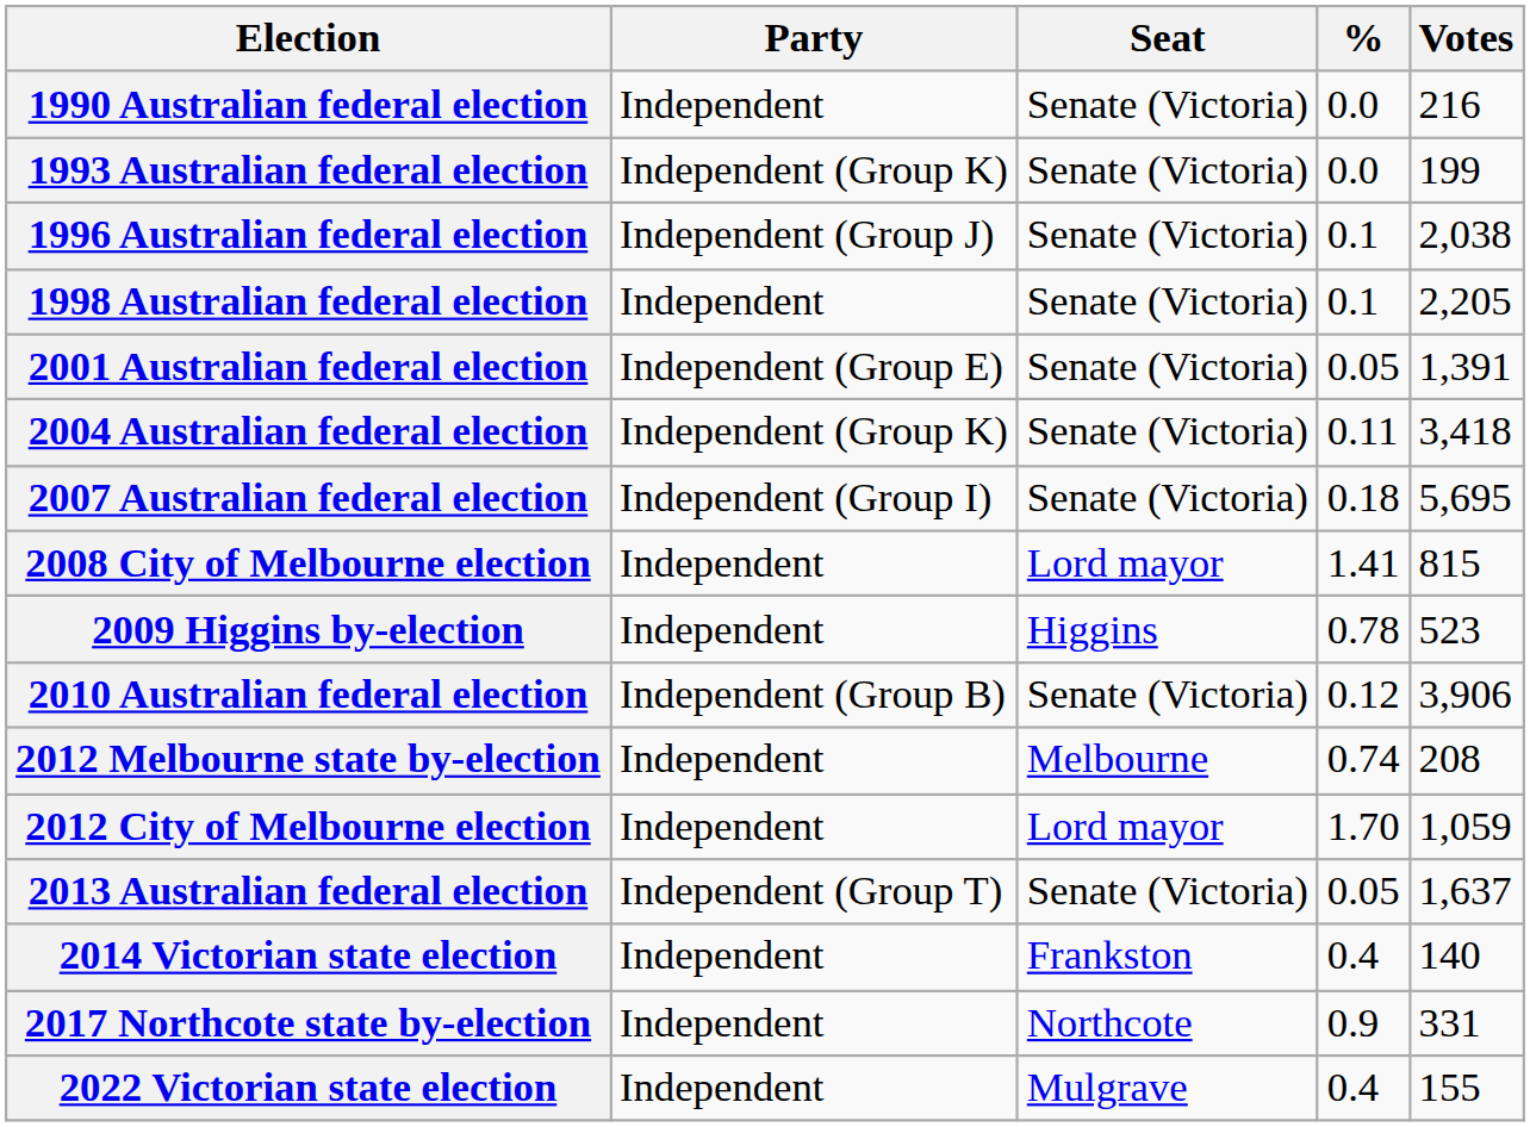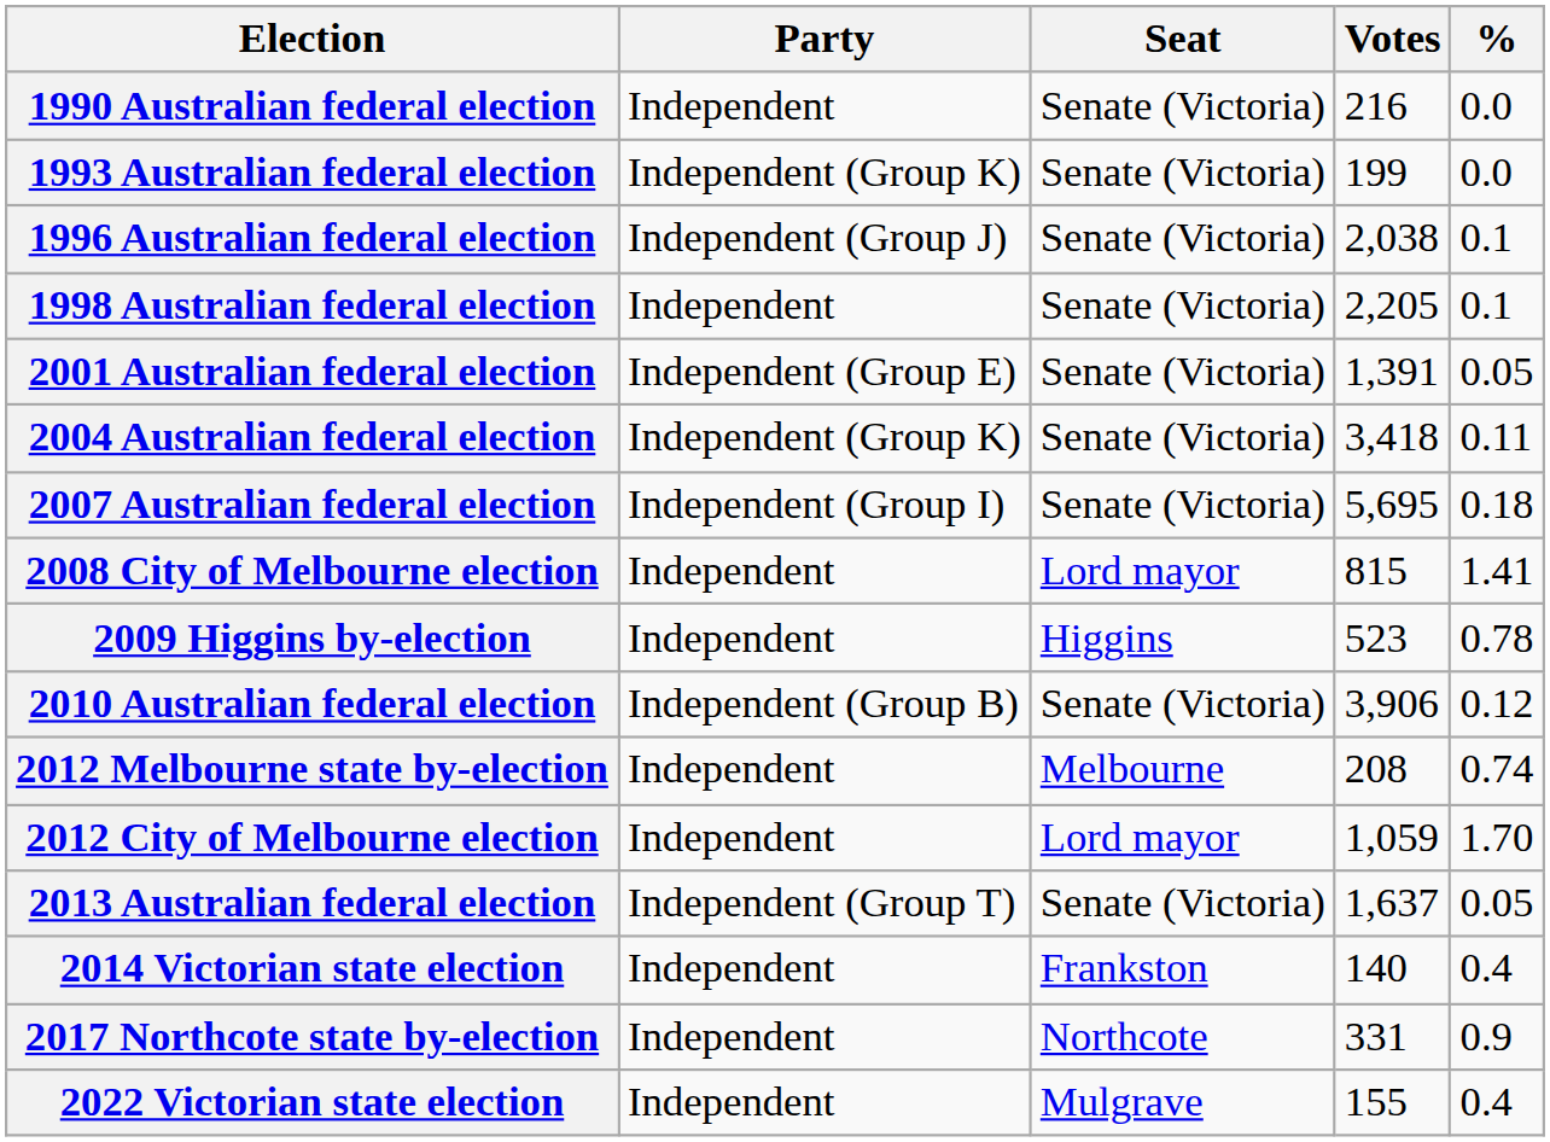columns swapped: Votes <-> %
